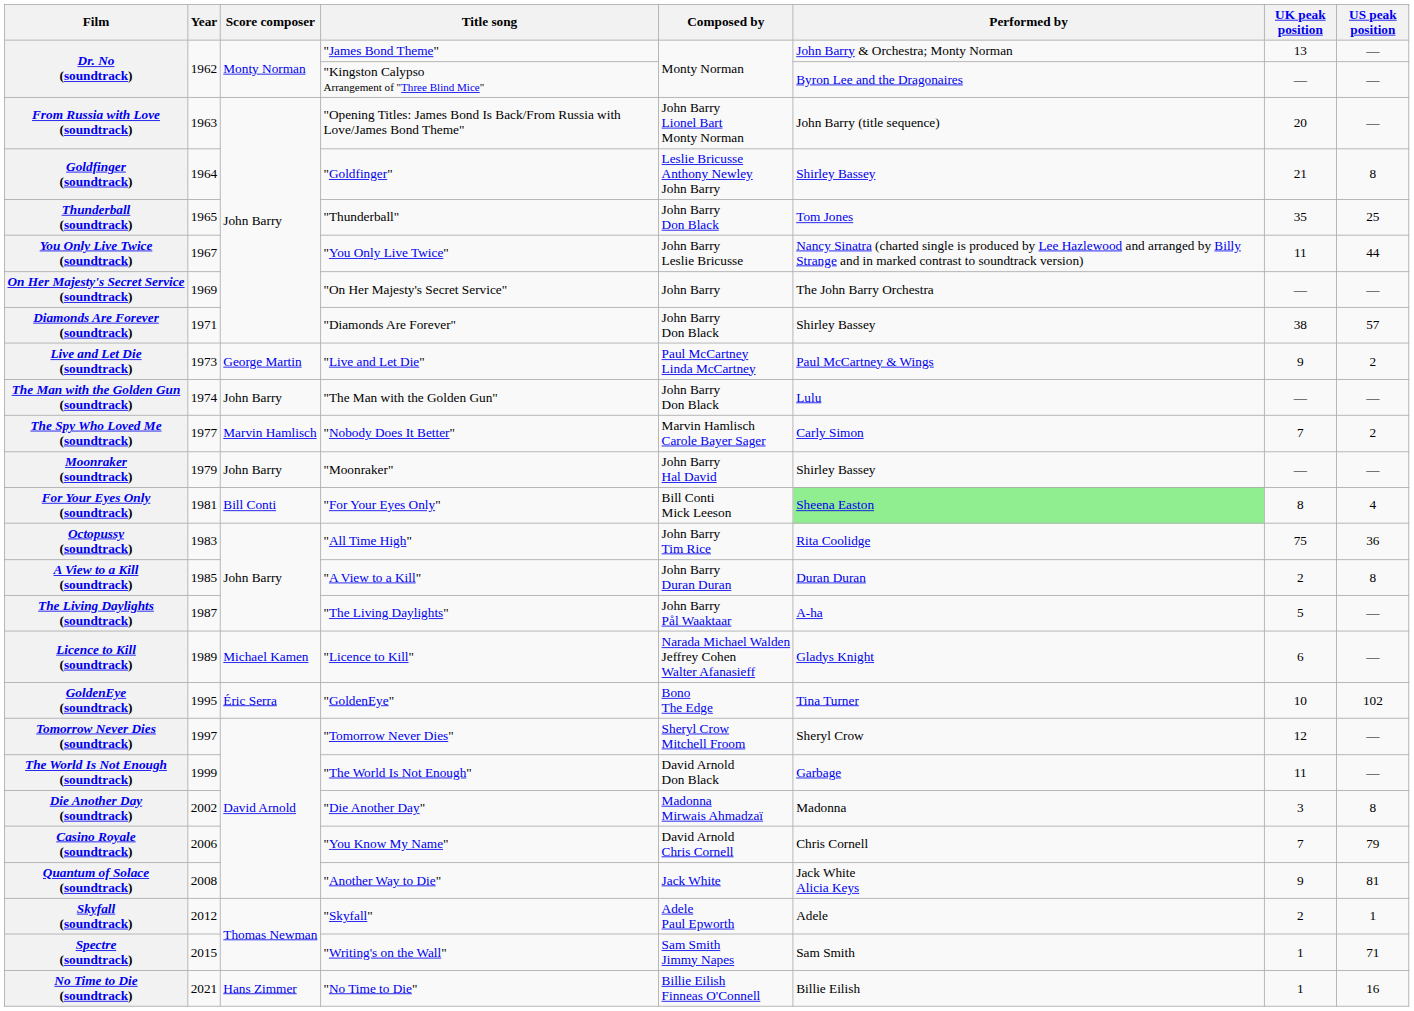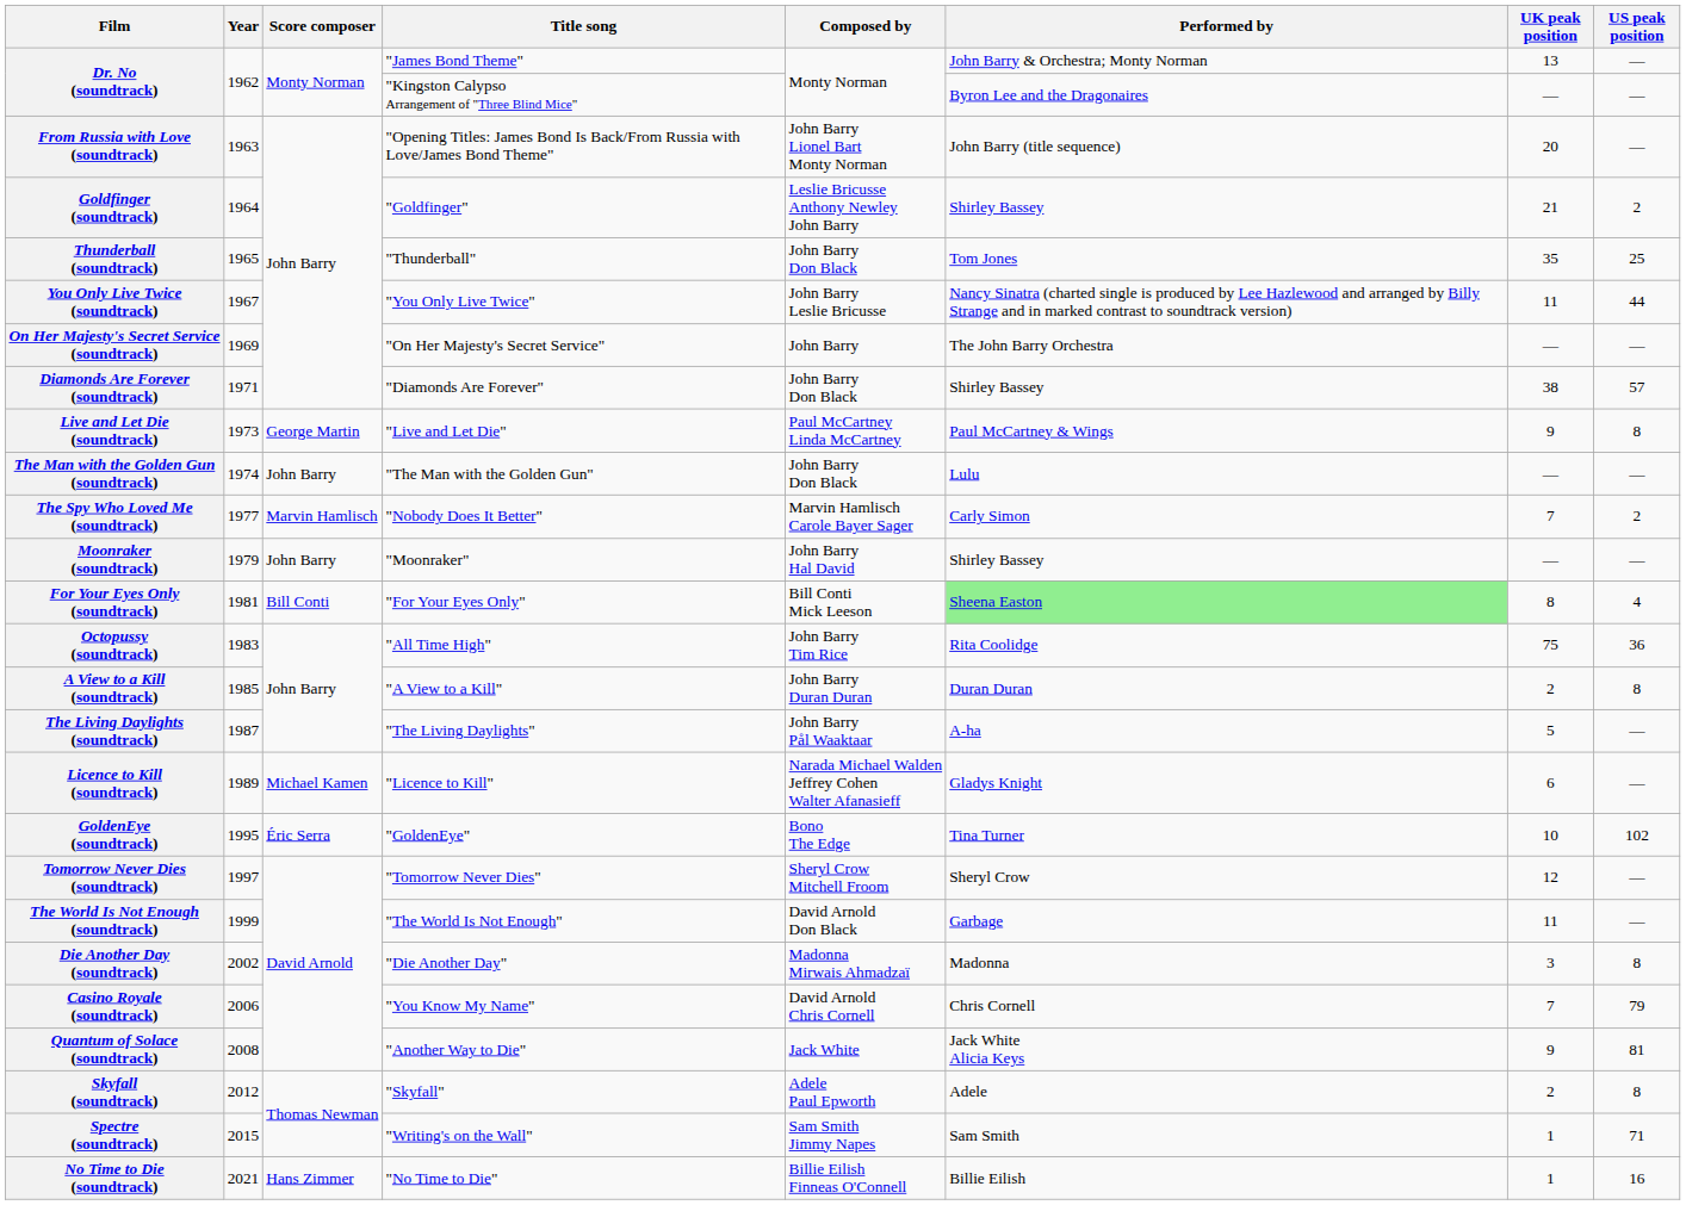Goldfinger (soundtrack) | US peak position: 8 -> 2
Live and Let Die (soundtrack) | US peak position: 2 -> 8
Skyfall (soundtrack) | US peak position: 1 -> 8
